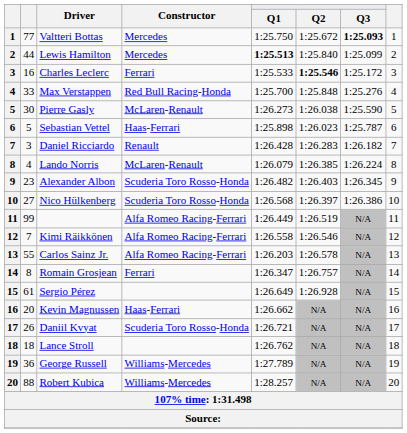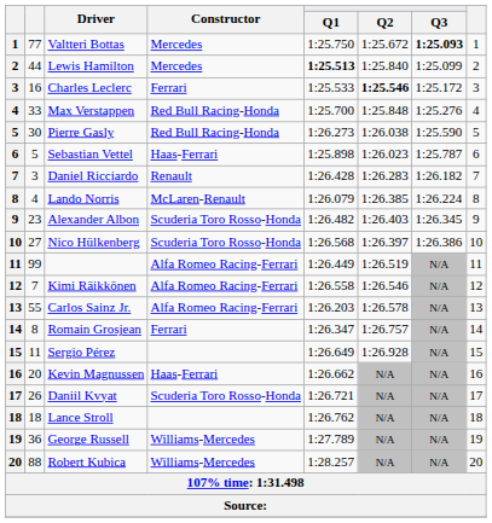Pierre Gasly | Constructor: McLaren-Renault -> Red Bull Racing-Honda
Sergio Pérez | column 2: 61 -> 11
